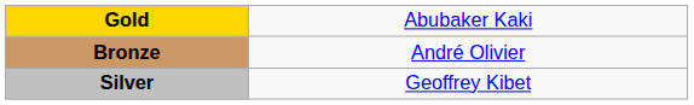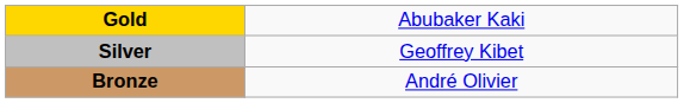rows swapped: Silver <-> Bronze
